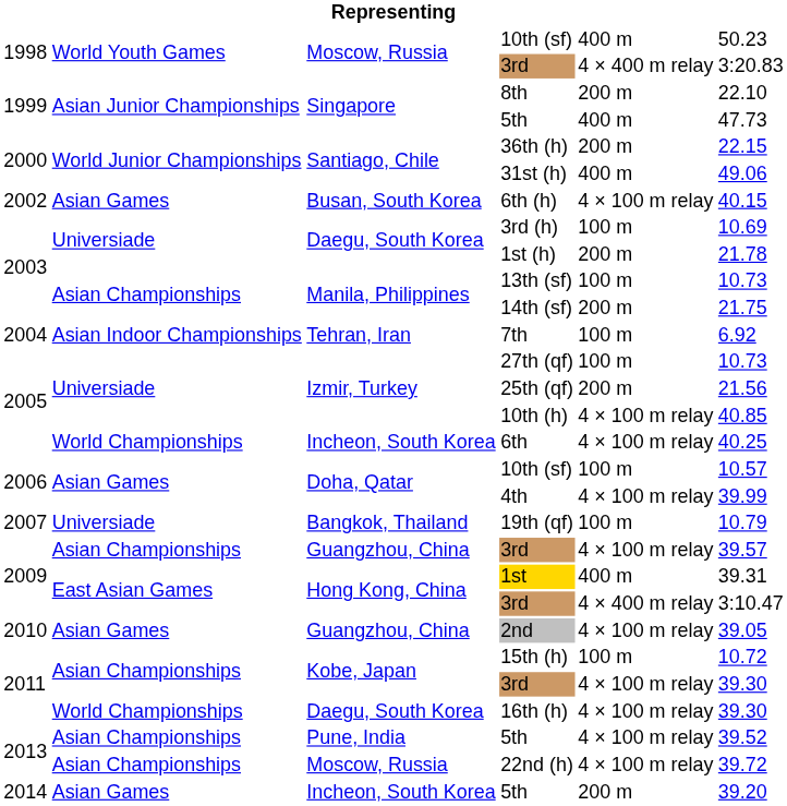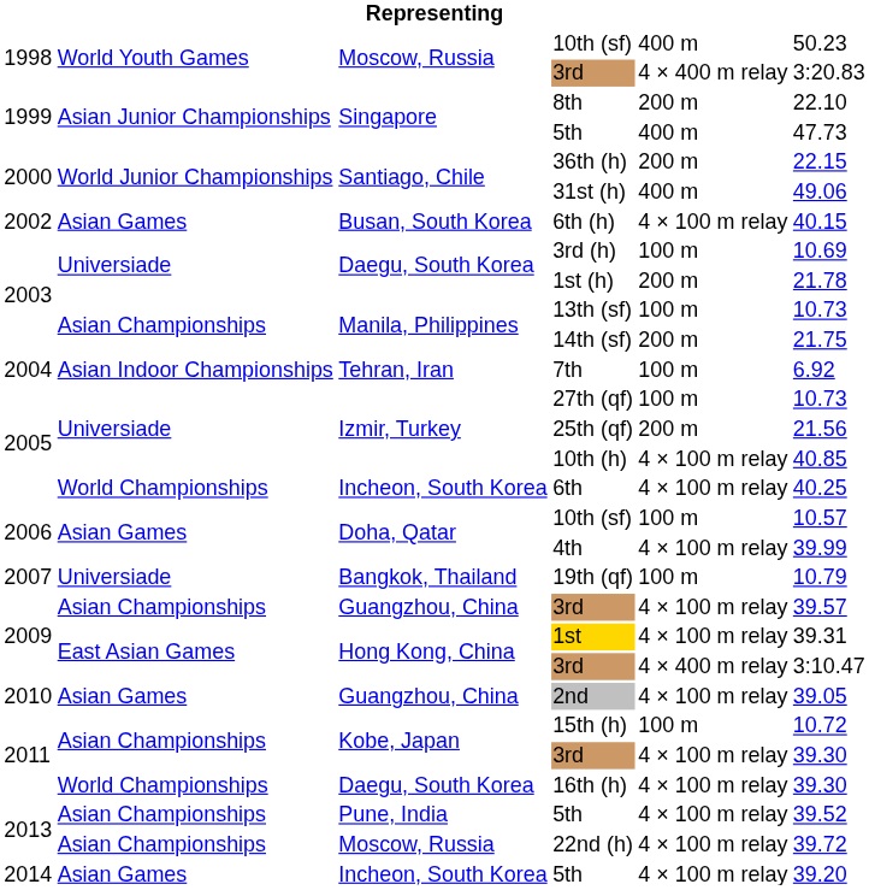1st | column 5: 400 m -> 4 × 100 m relay
Incheon, South Korea / 5th | column 5: 200 m -> 4 × 100 m relay
